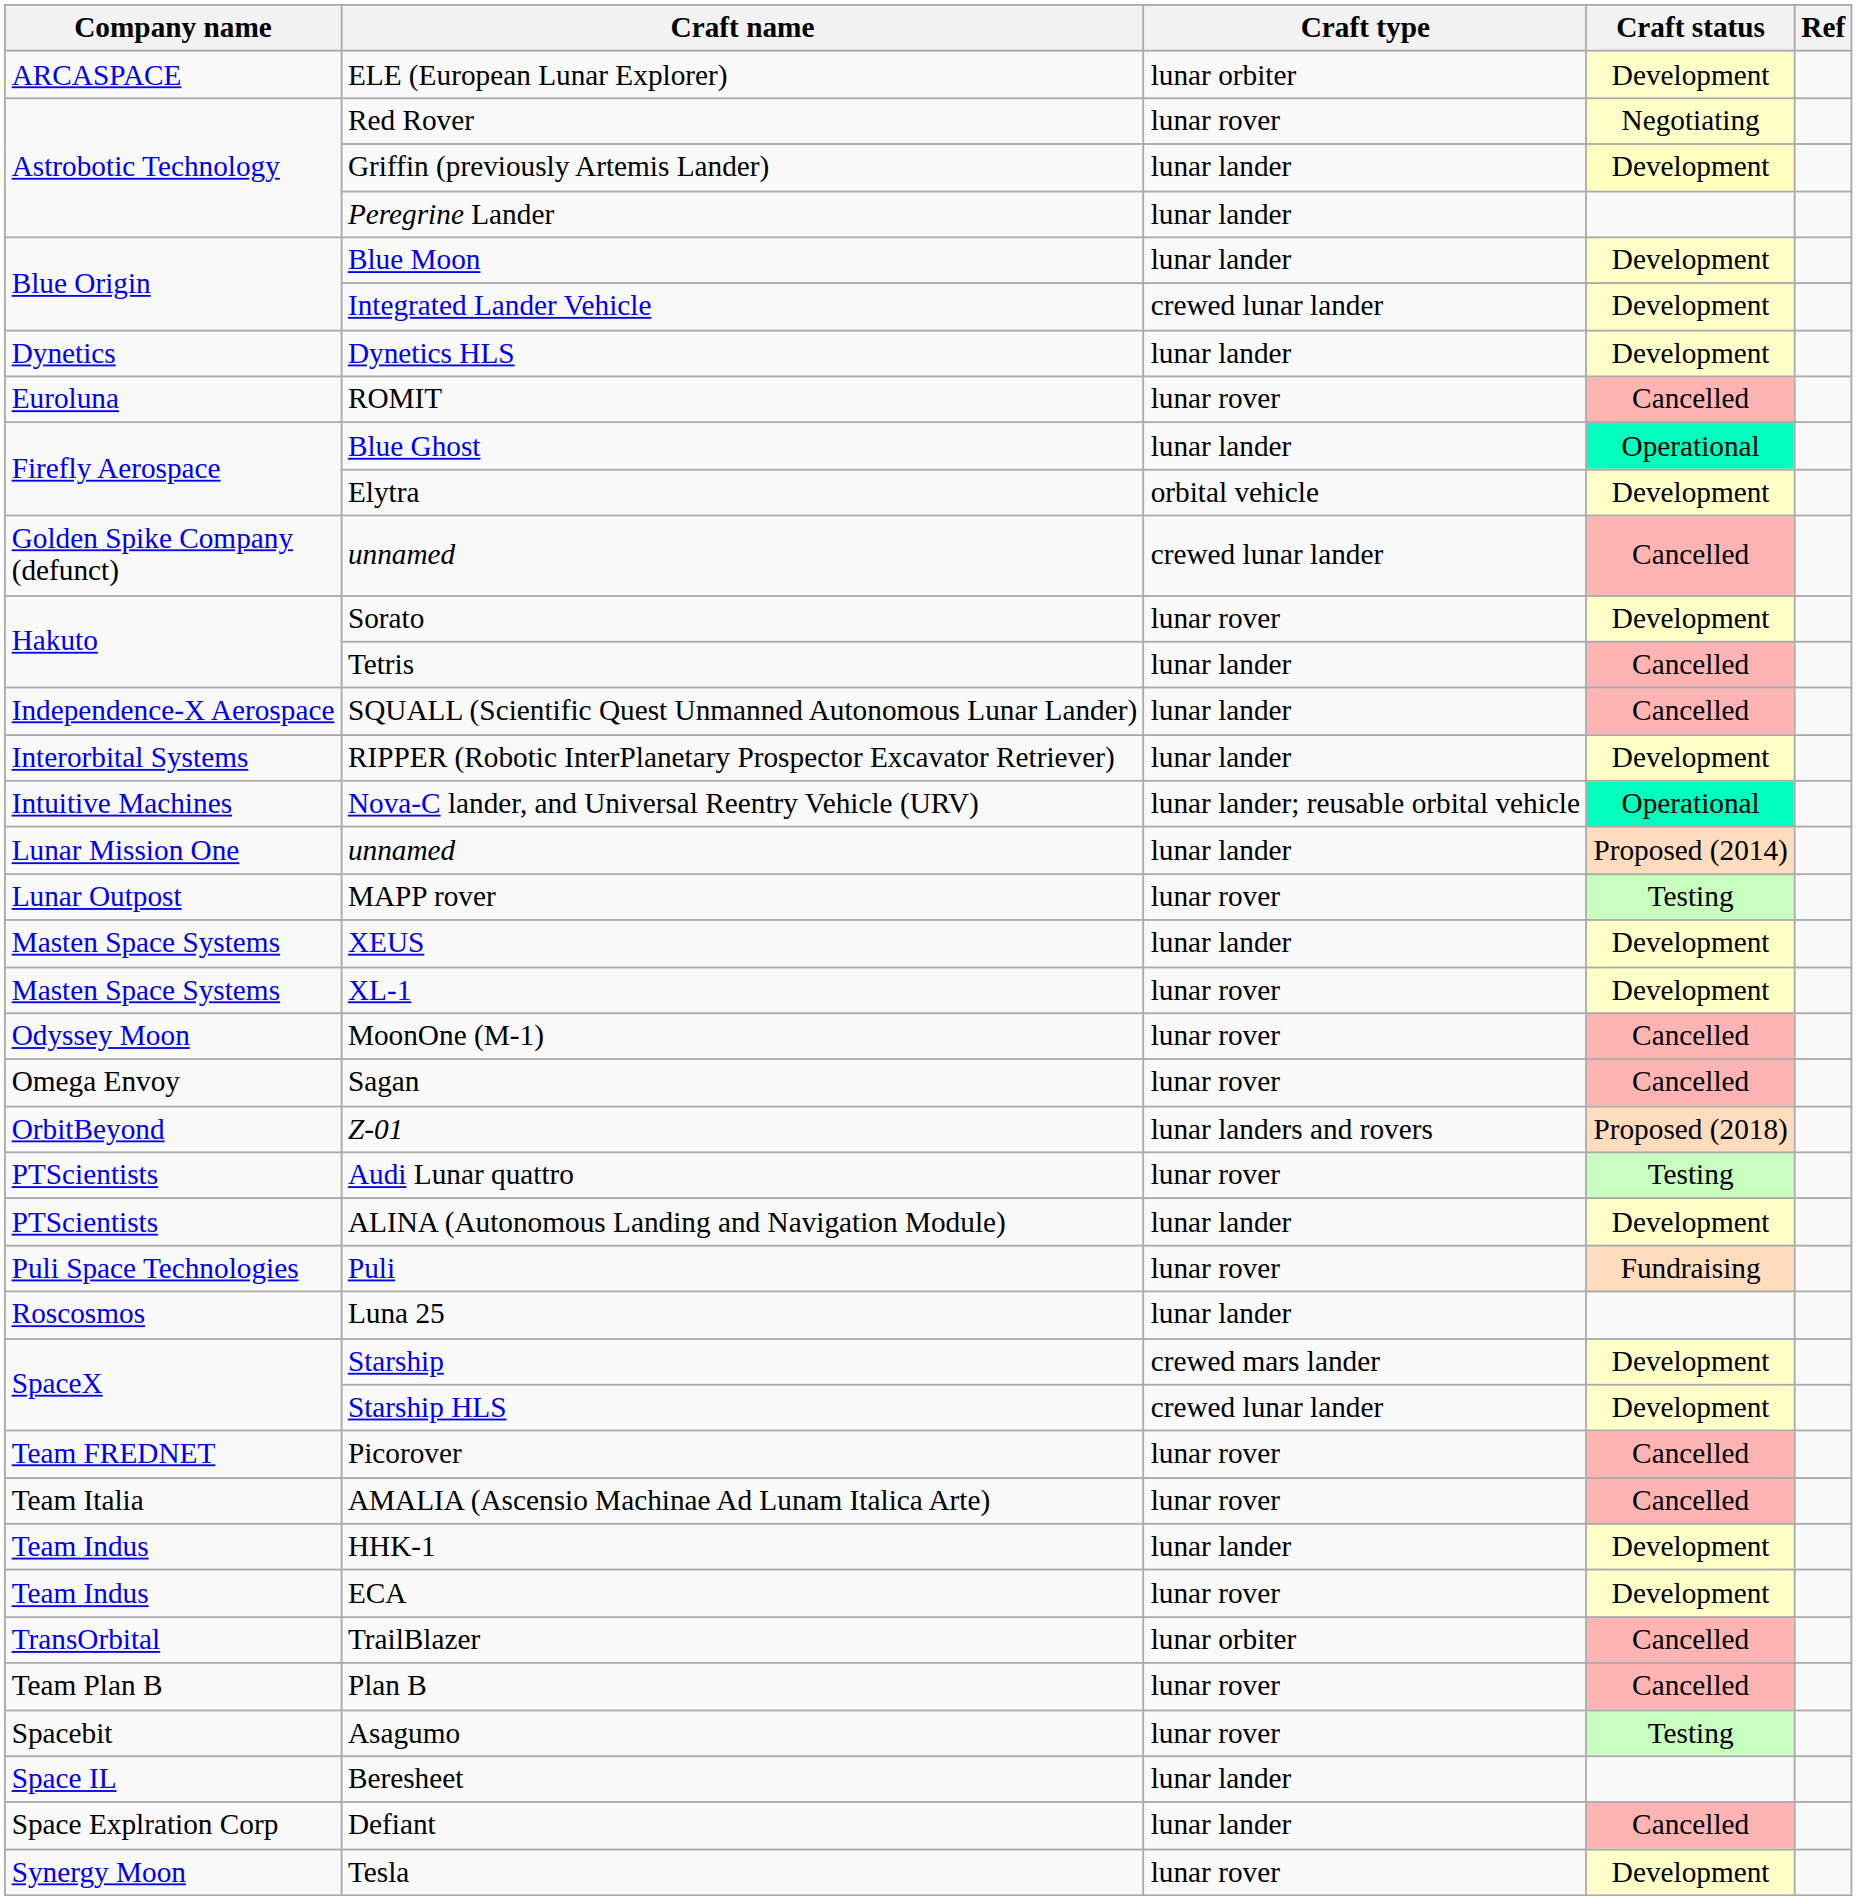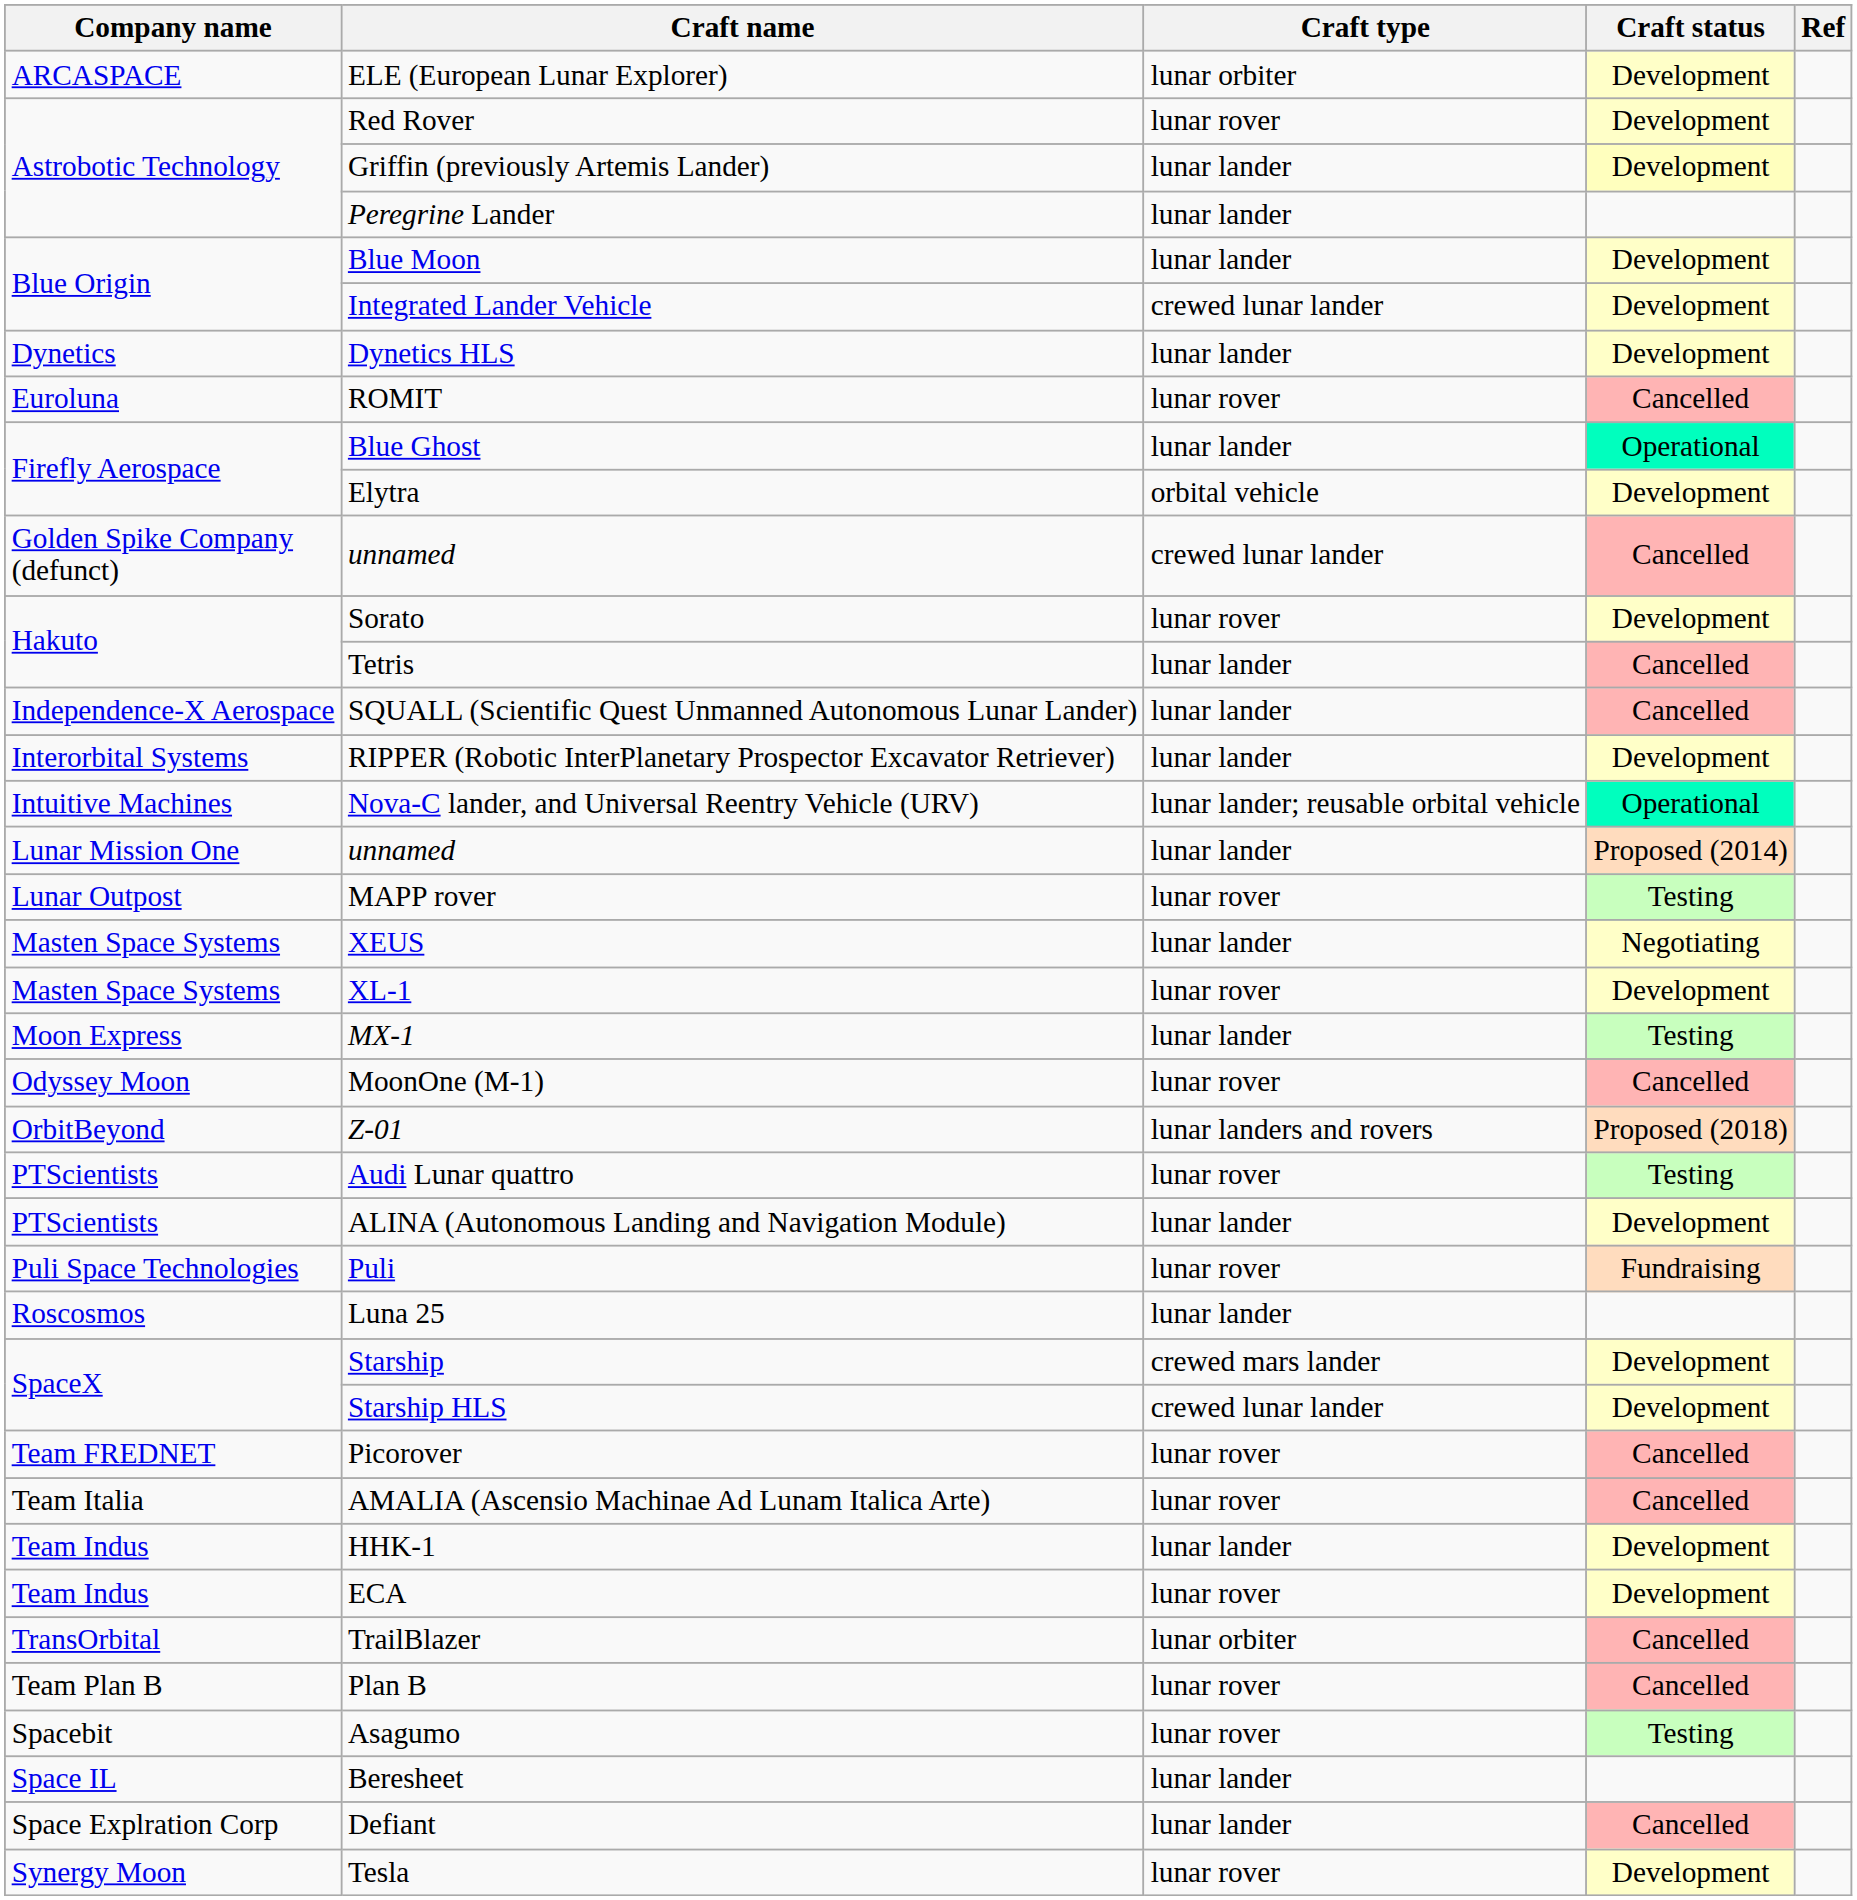Red Rover | Craft status: Negotiating -> Development
XEUS | Craft status: Development -> Negotiating
+ row: Moon Express | MX-1 | lunar lander | Testing
- row: Omega Envoy | Sagan | lunar rover | Cancelled
